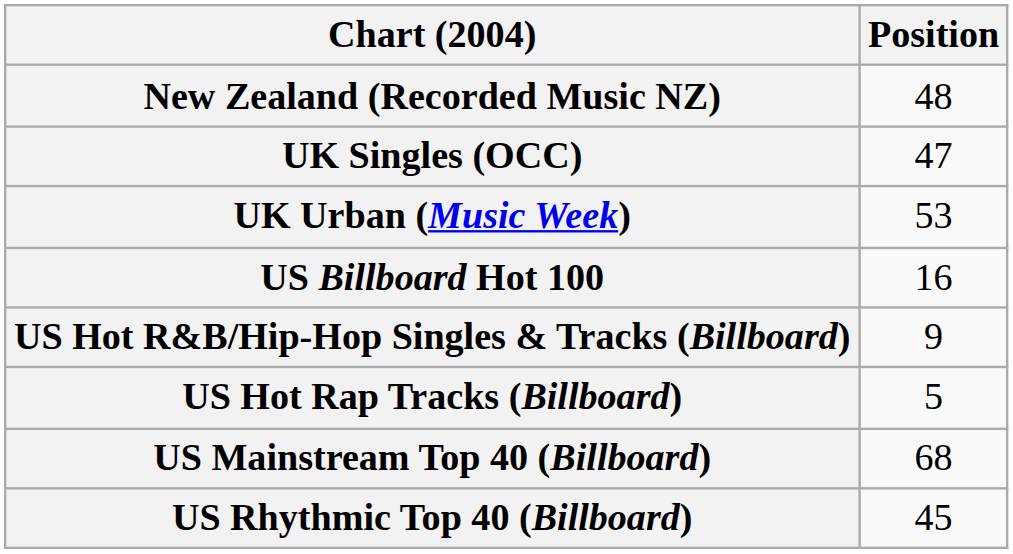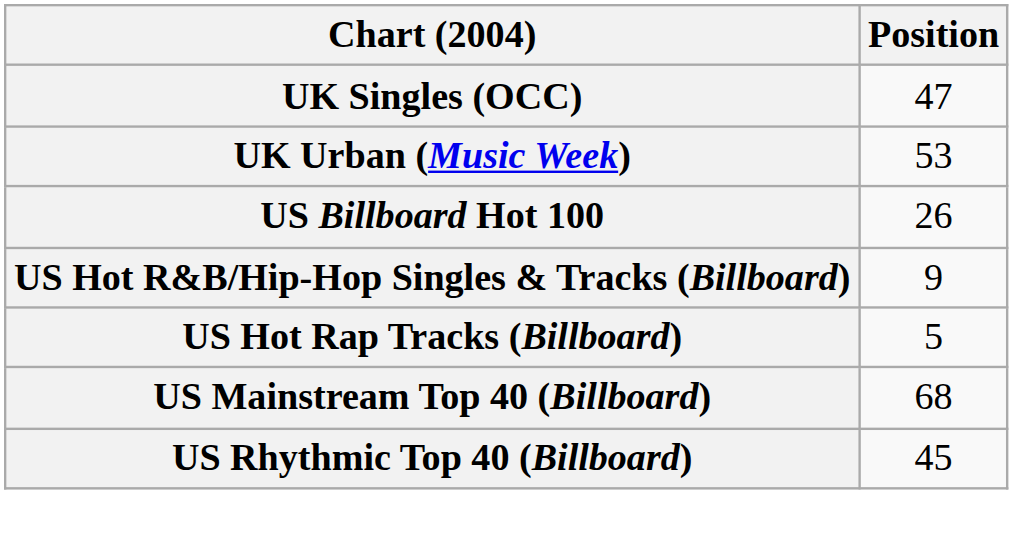- row: New Zealand (Recorded Music NZ) | 48
US Billboard Hot 100 | Position: 16 -> 26
